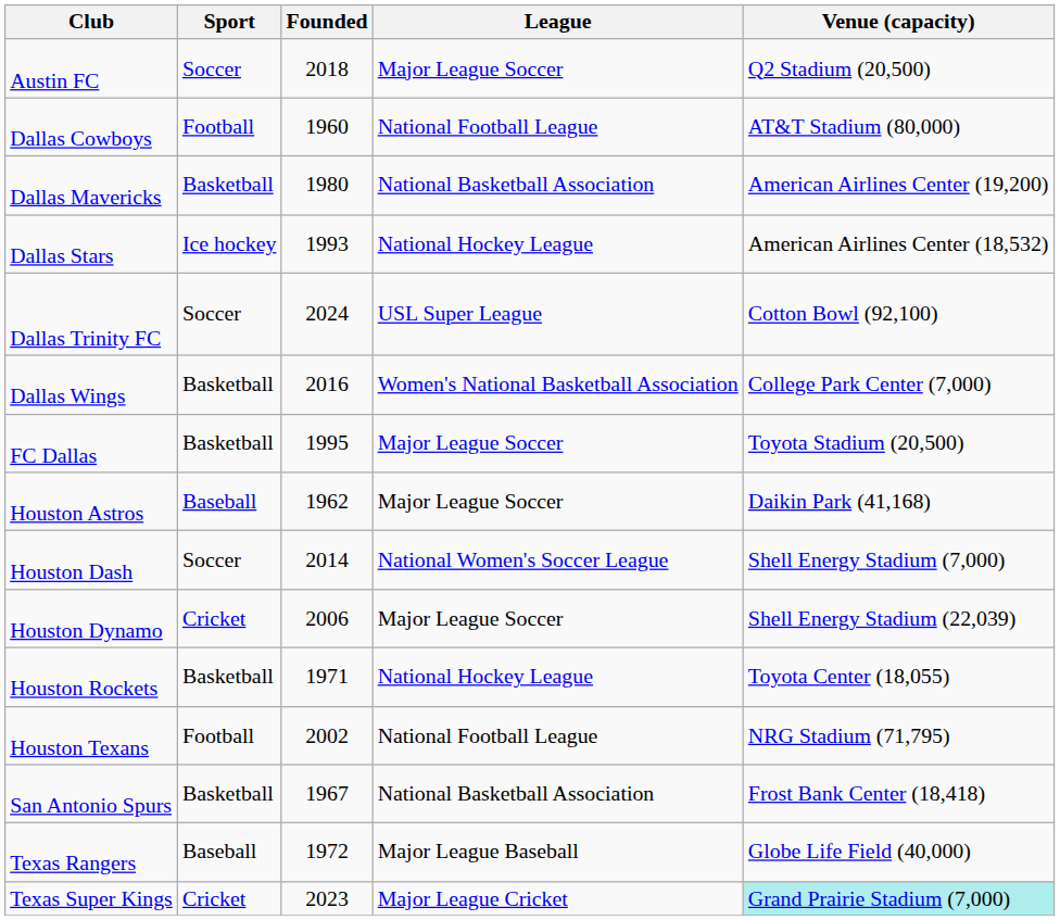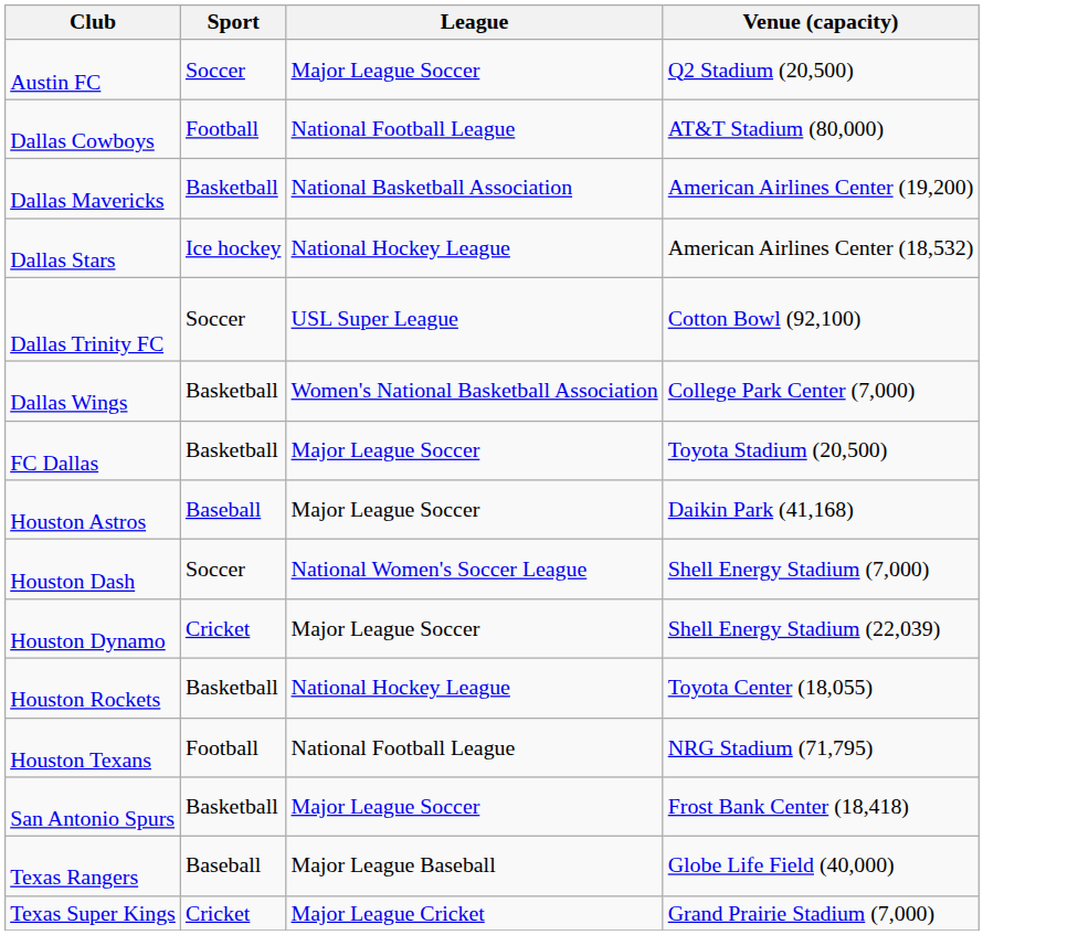- column: Founded | 2018 | 1960 | 1980 | 1993 | 2024 | 2016 | 1995 | 1962 | 2014 | 2006 | 1971 | 2002 | 1967 | 1972 | 2023
San Antonio Spurs | League: National Basketball Association -> Major League Soccer
Texas Super Kings | Venue (capacity): paleturquoise background -> no background
